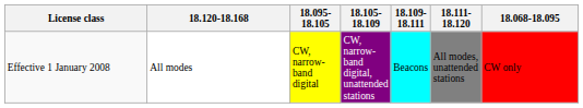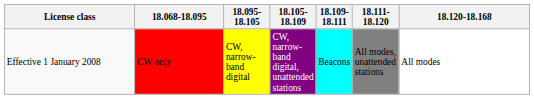columns swapped: 18.068-18.095 <-> 18.120-18.168
